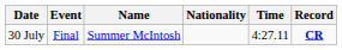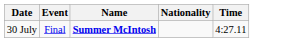- column: Record | CR
30 July | Name: normal -> bold
